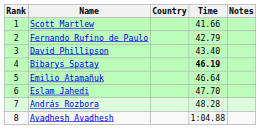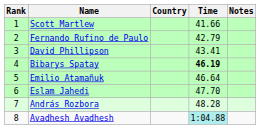David Phillipson | Time: 43.40 -> 43.41
Avadhesh Avadhesh | Time: no background -> paleturquoise background
